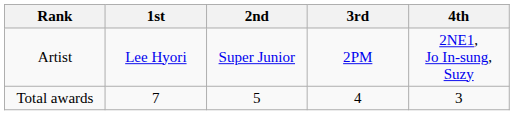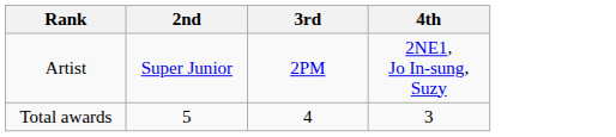- column: 1st | Lee Hyori | 7
